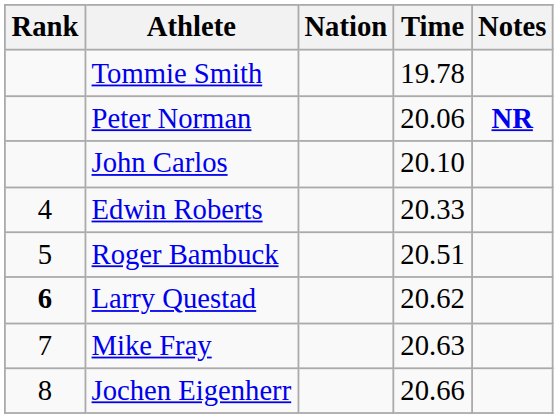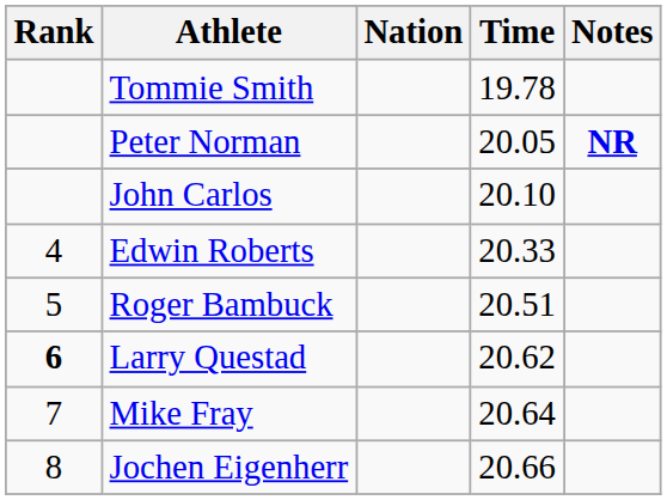Peter Norman | Time: 20.06 -> 20.05
Mike Fray | Time: 20.63 -> 20.64
